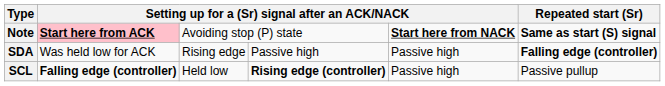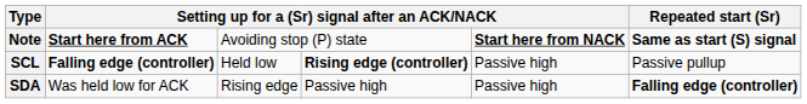Note | column 2: pink background -> no background
rows swapped: SDA <-> SCL
